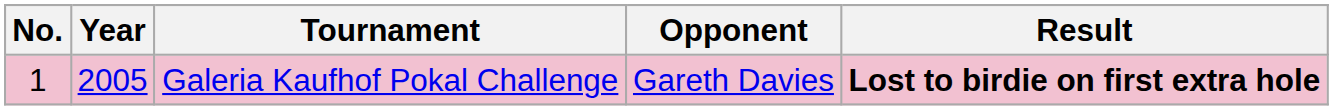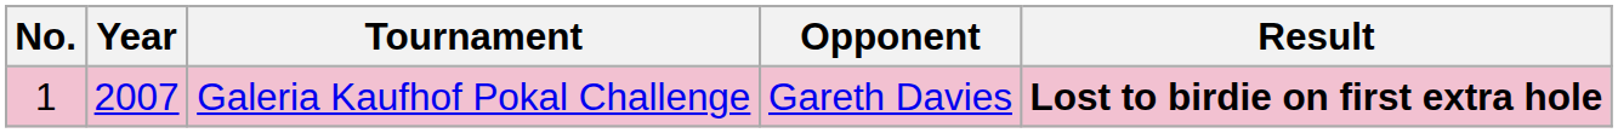Galeria Kaufhof Pokal Challenge | Year: 2005 -> 2007
